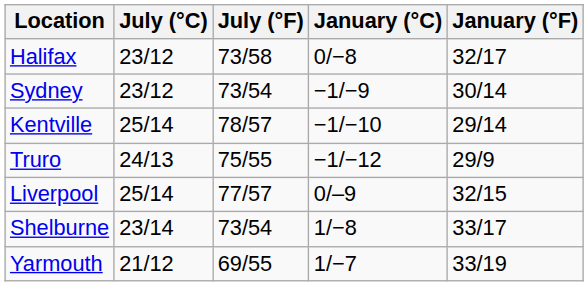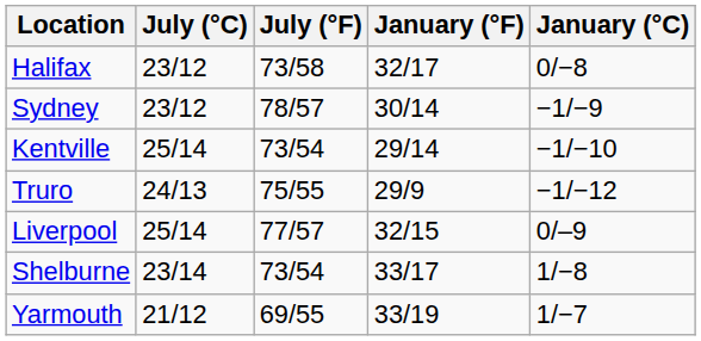columns swapped: January (°C) <-> January (°F)
Sydney | July (°F): 73/54 -> 78/57
Kentville | July (°F): 78/57 -> 73/54
